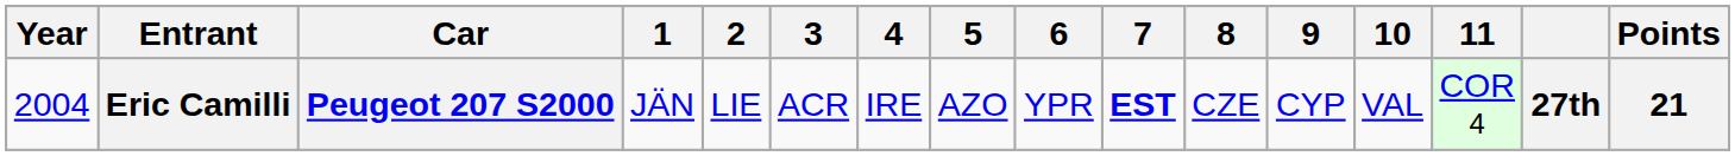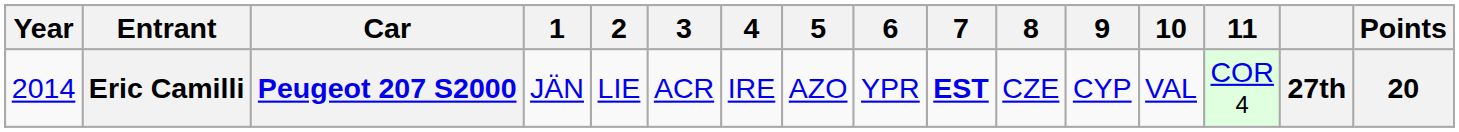Eric Camilli | Year: 2004 -> 2014
Eric Camilli | Points: 21 -> 20
